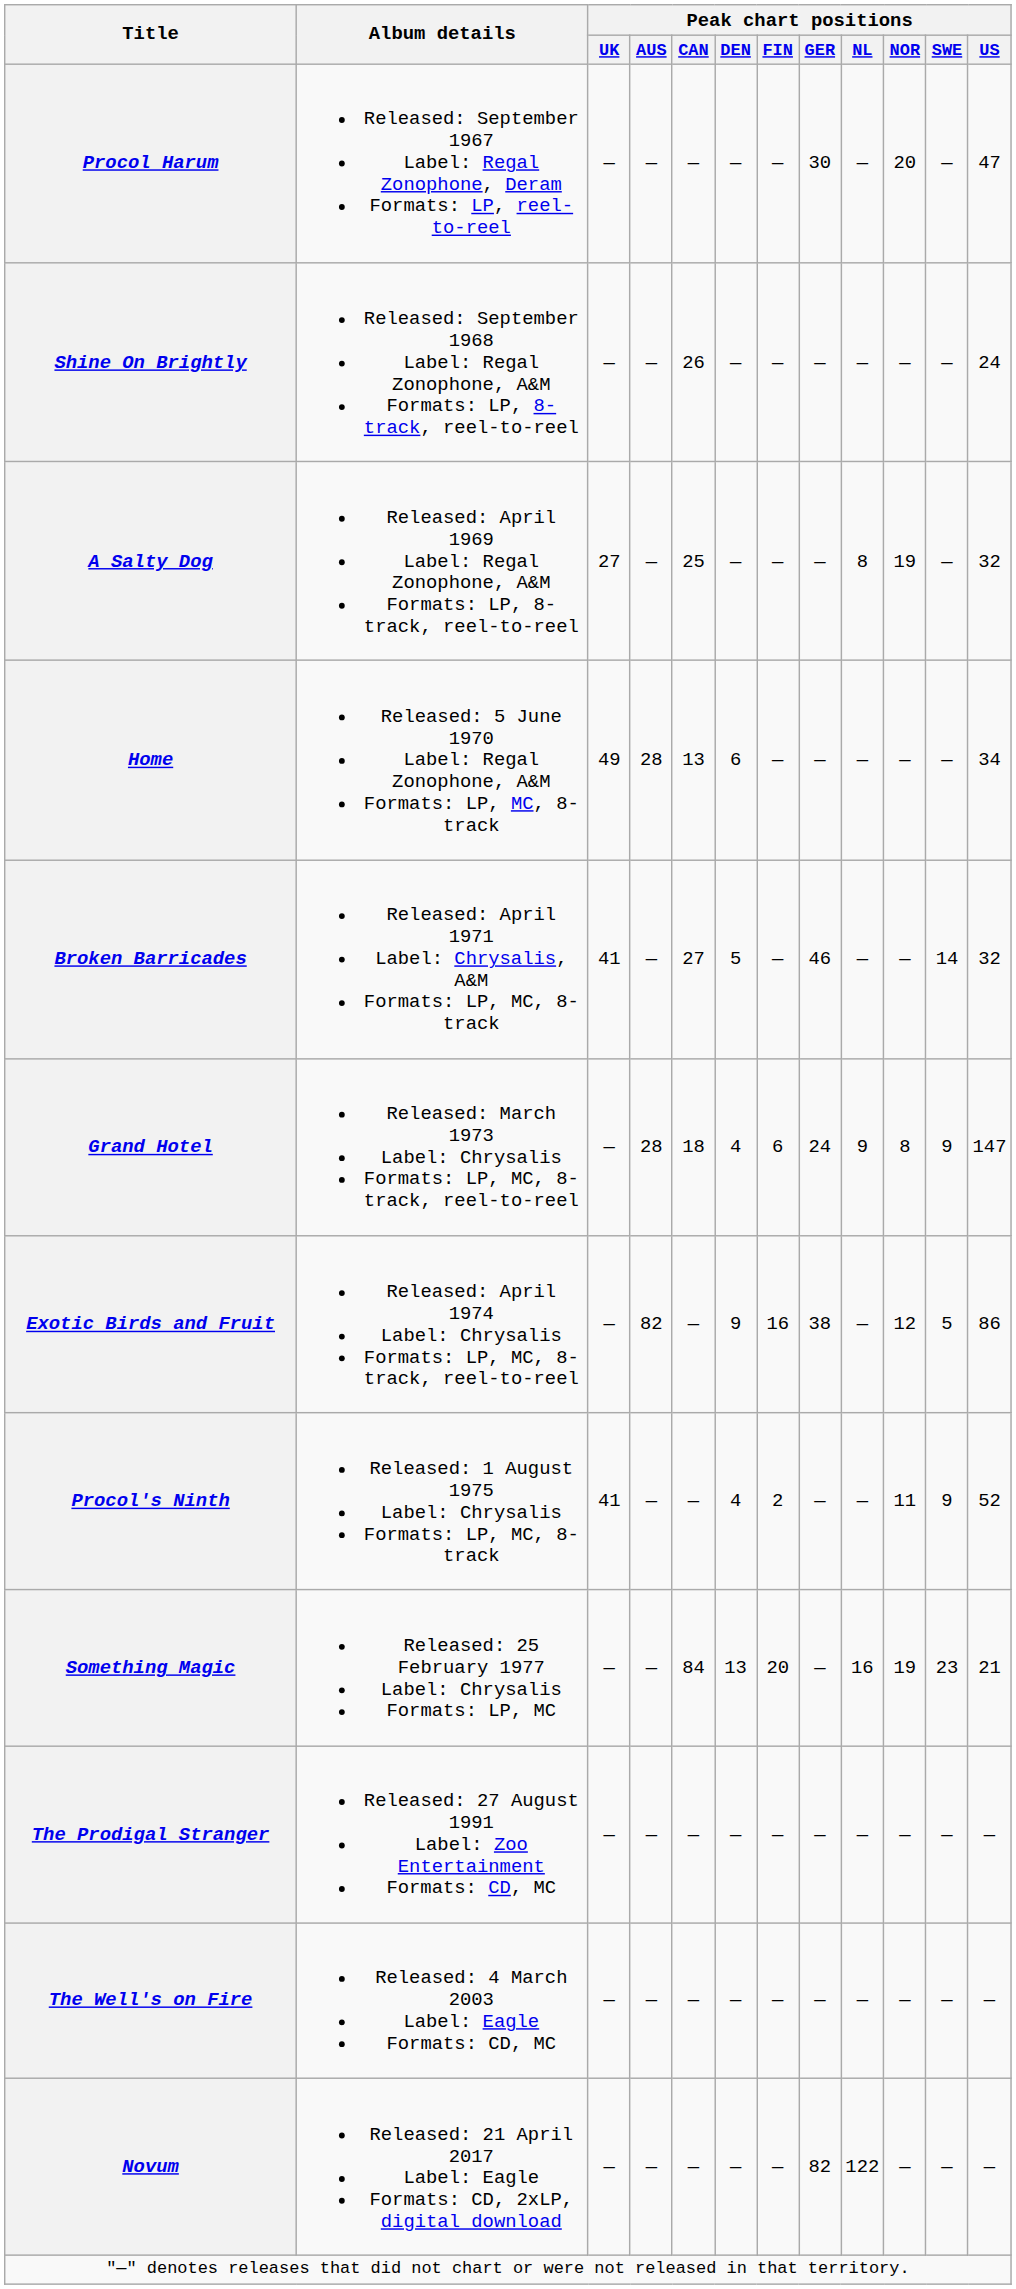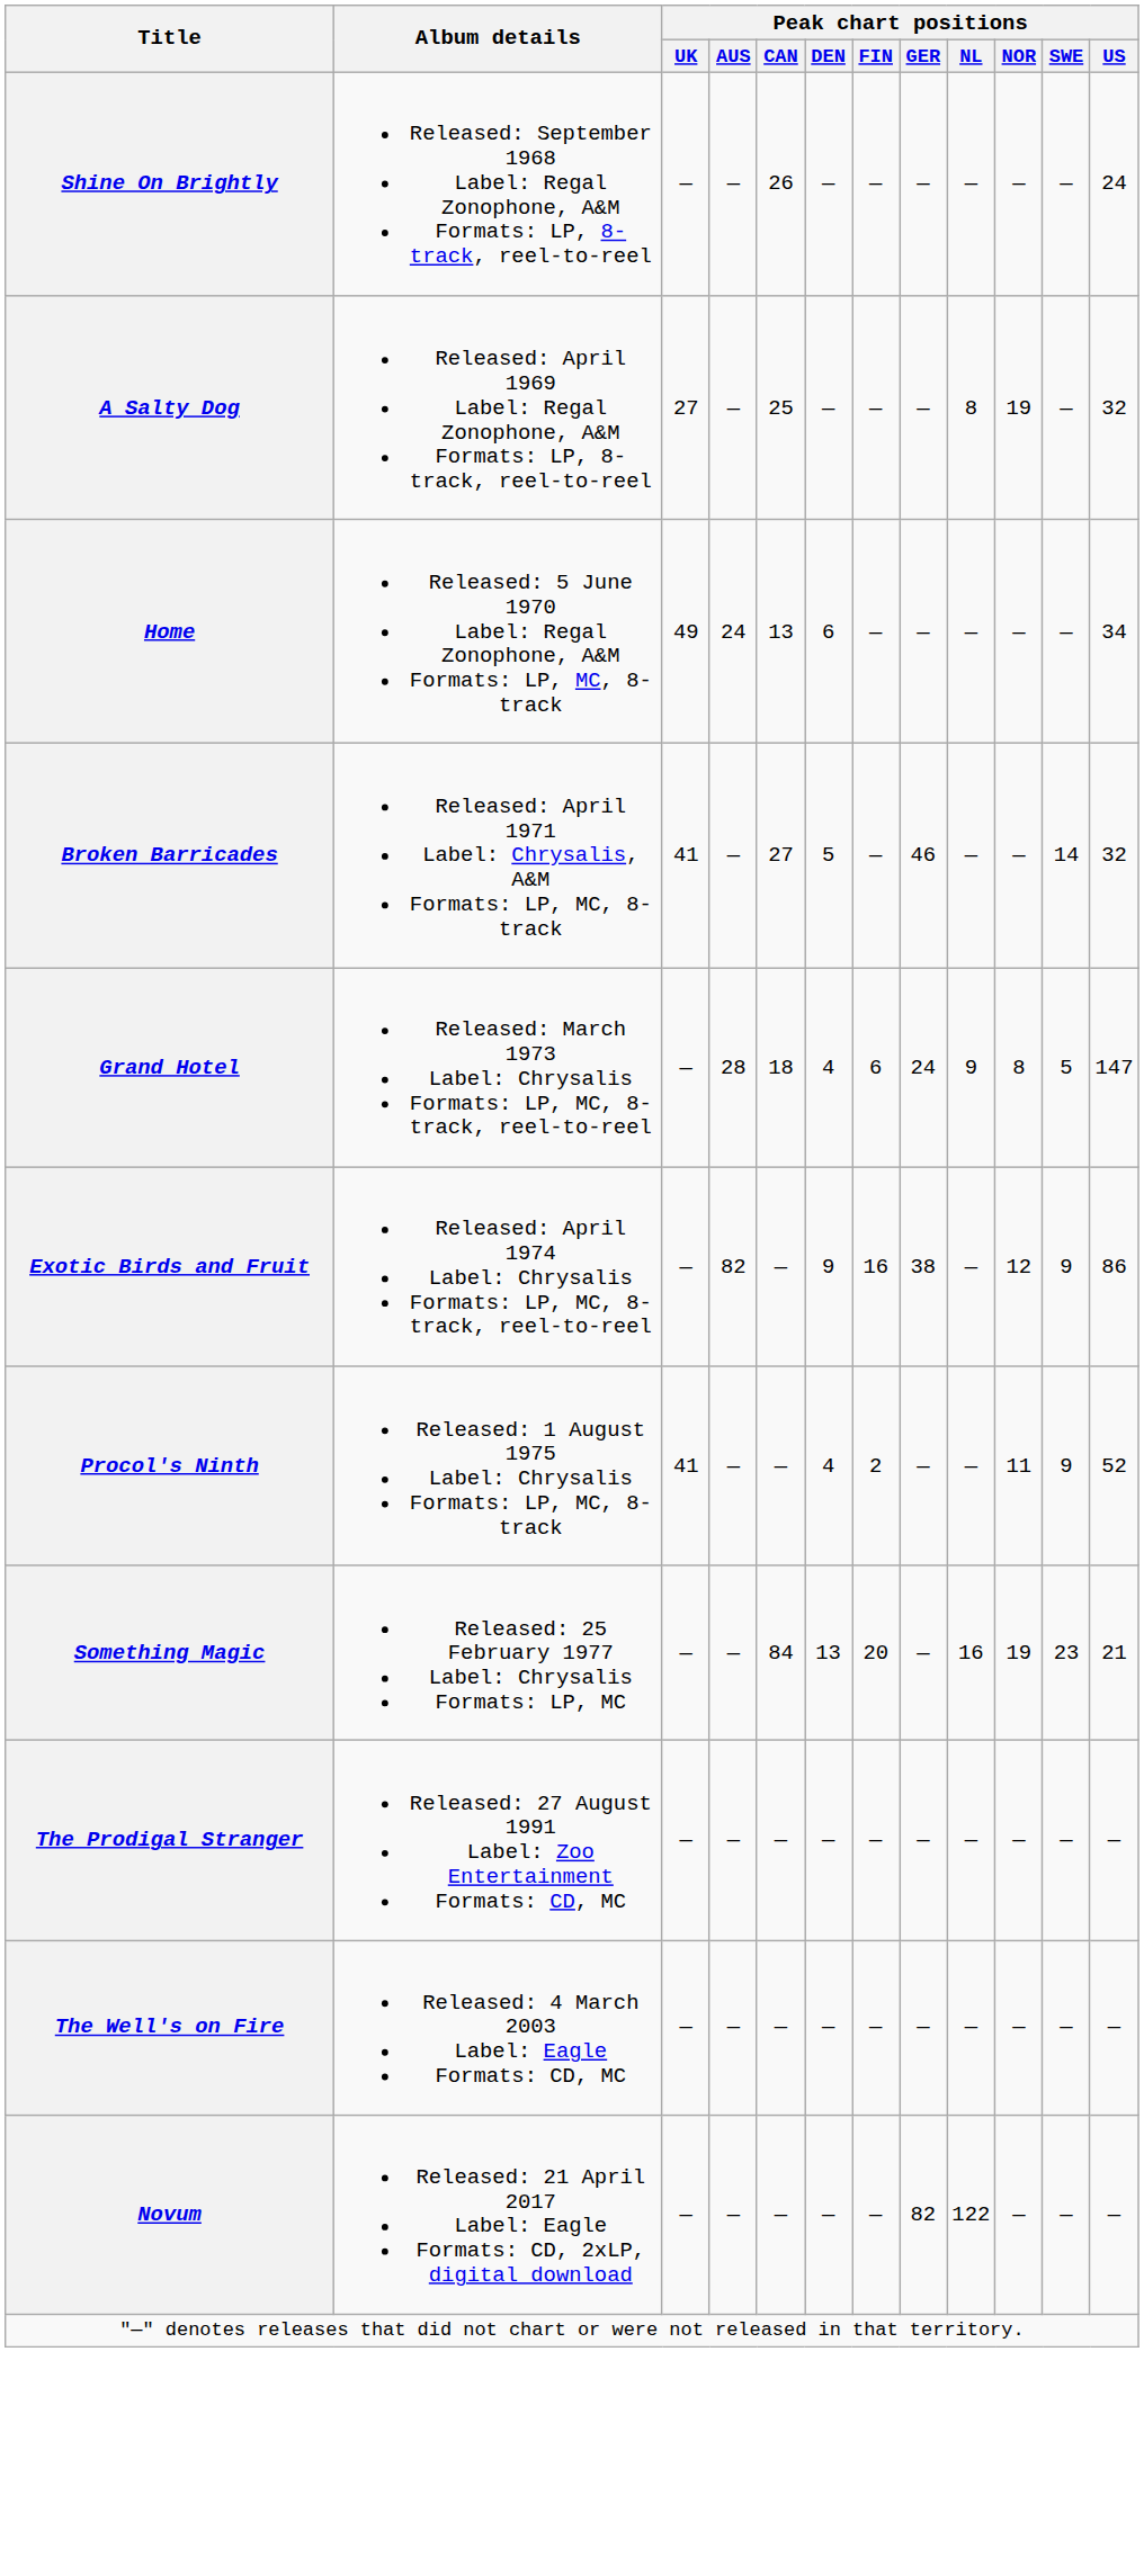- row: Procol Harum | Released: September 1967 Label: Regal Zonophone, Deram Formats: LP, reel-to-reel | — | — | — | — | — | 30 | — | 20 | — | 47
Home | Peak chart positions / AUS: 28 -> 24
Grand Hotel | Peak chart positions / SWE: 9 -> 5
Exotic Birds and Fruit | Peak chart positions / SWE: 5 -> 9
